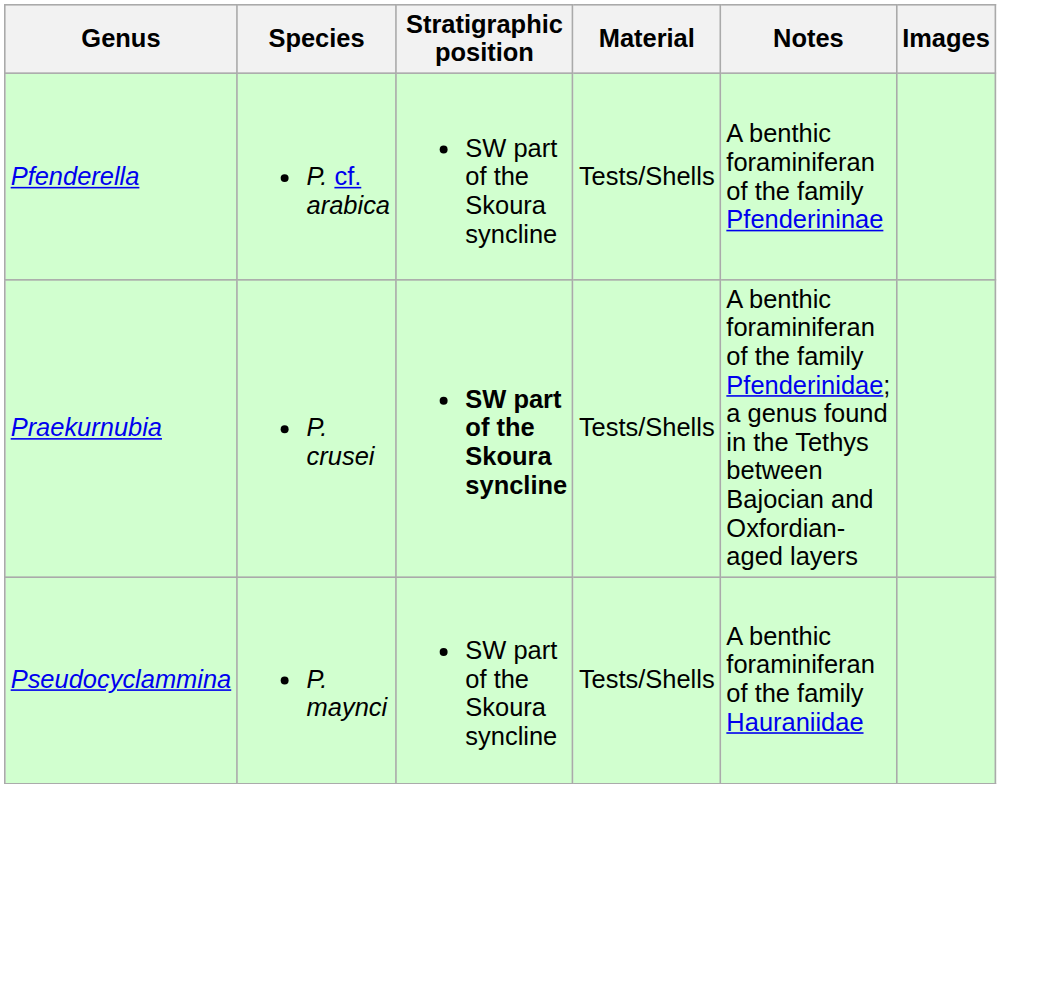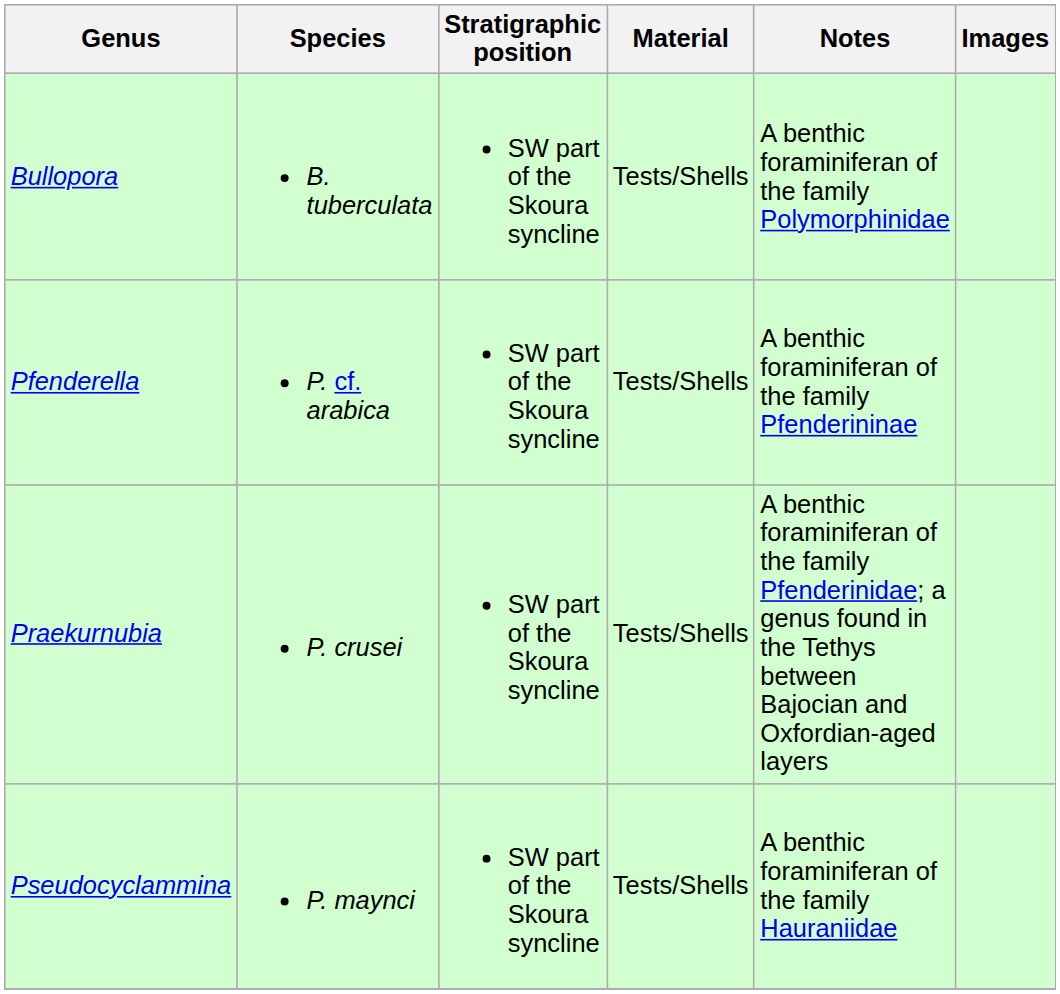+ row: Bullopora | B. tuberculata | SW part of the Skoura syncline | Tests/Shells | A benthic foraminiferan of the family Polymorphinidae
Praekurnubia | Stratigraphic position: bold -> normal
